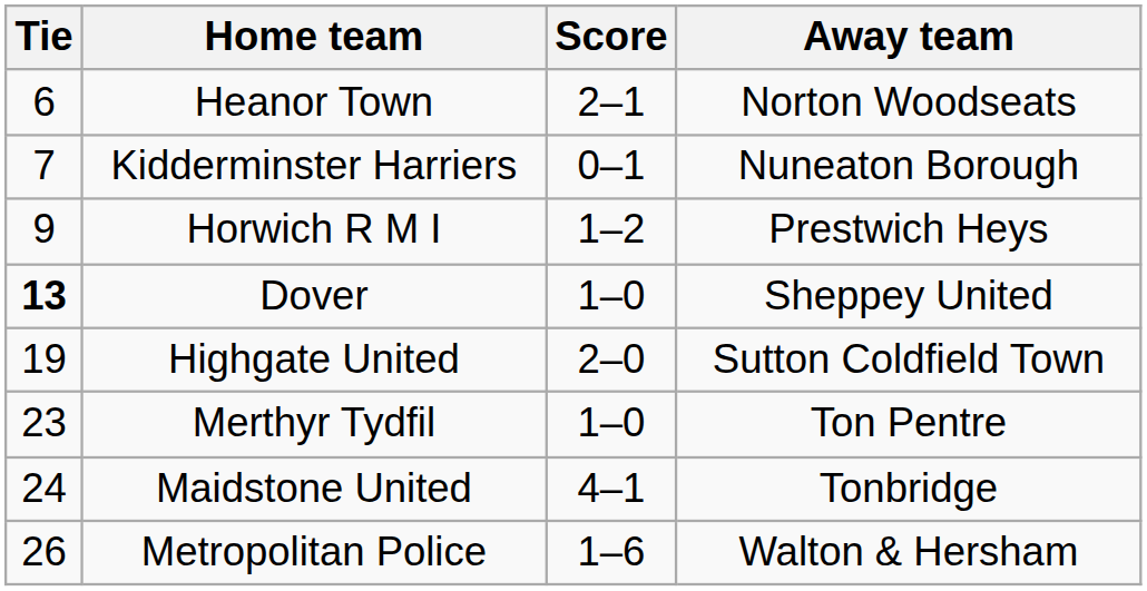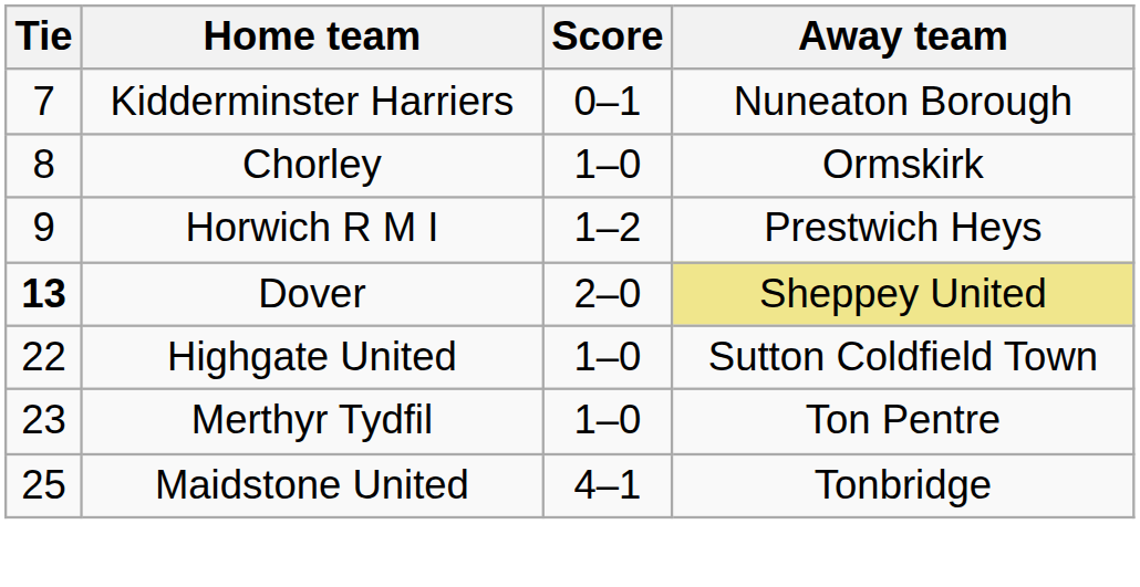- row: 6 | Heanor Town | 2–1 | Norton Woodseats
+ row: 8 | Chorley | 1–0 | Ormskirk
Dover | Score: 1–0 -> 2–0
Dover | Away team: no background -> khaki background
Highgate United | Tie: 19 -> 22
Highgate United | Score: 2–0 -> 1–0
Maidstone United | Tie: 24 -> 25
- row: 26 | Metropolitan Police | 1–6 | Walton & Hersham
